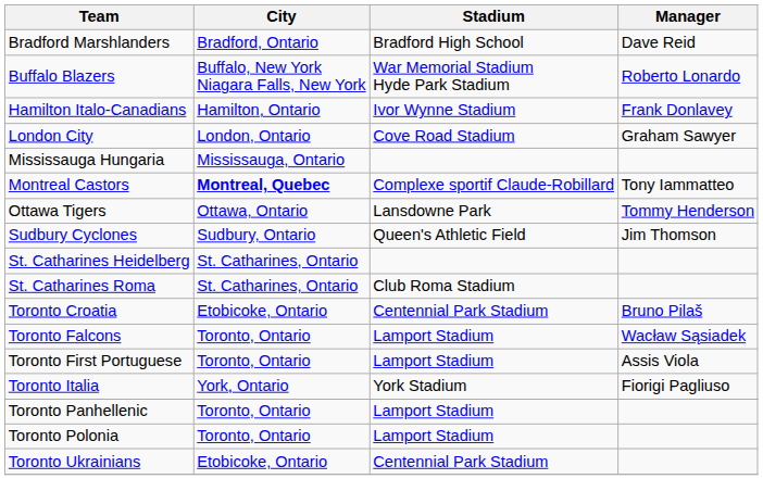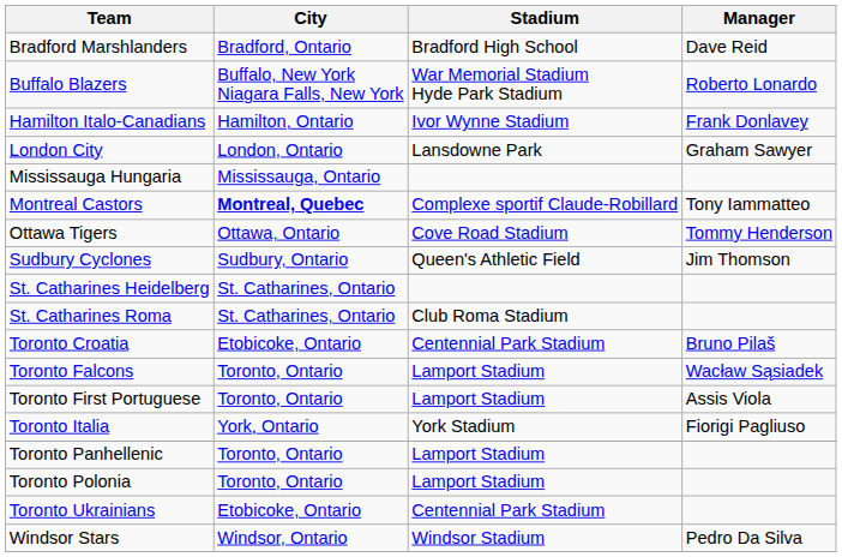London City | Stadium: Cove Road Stadium -> Lansdowne Park
Ottawa Tigers | Stadium: Lansdowne Park -> Cove Road Stadium
+ row: Windsor Stars | Windsor, Ontario | Windsor Stadium | Pedro Da Silva
